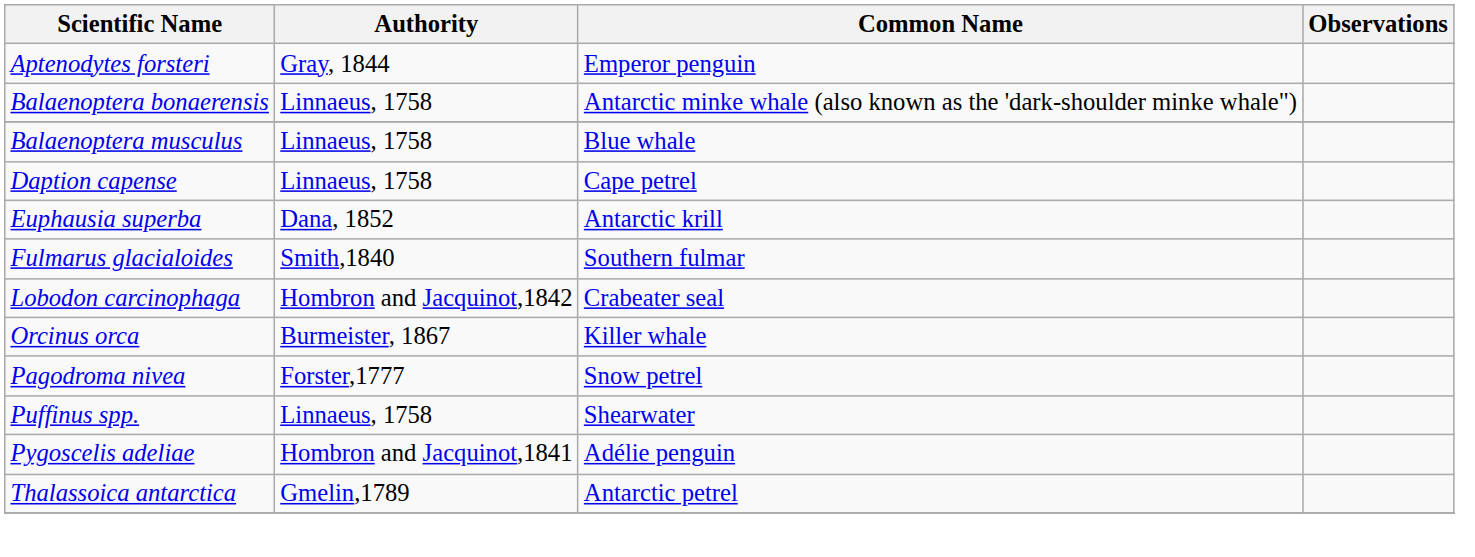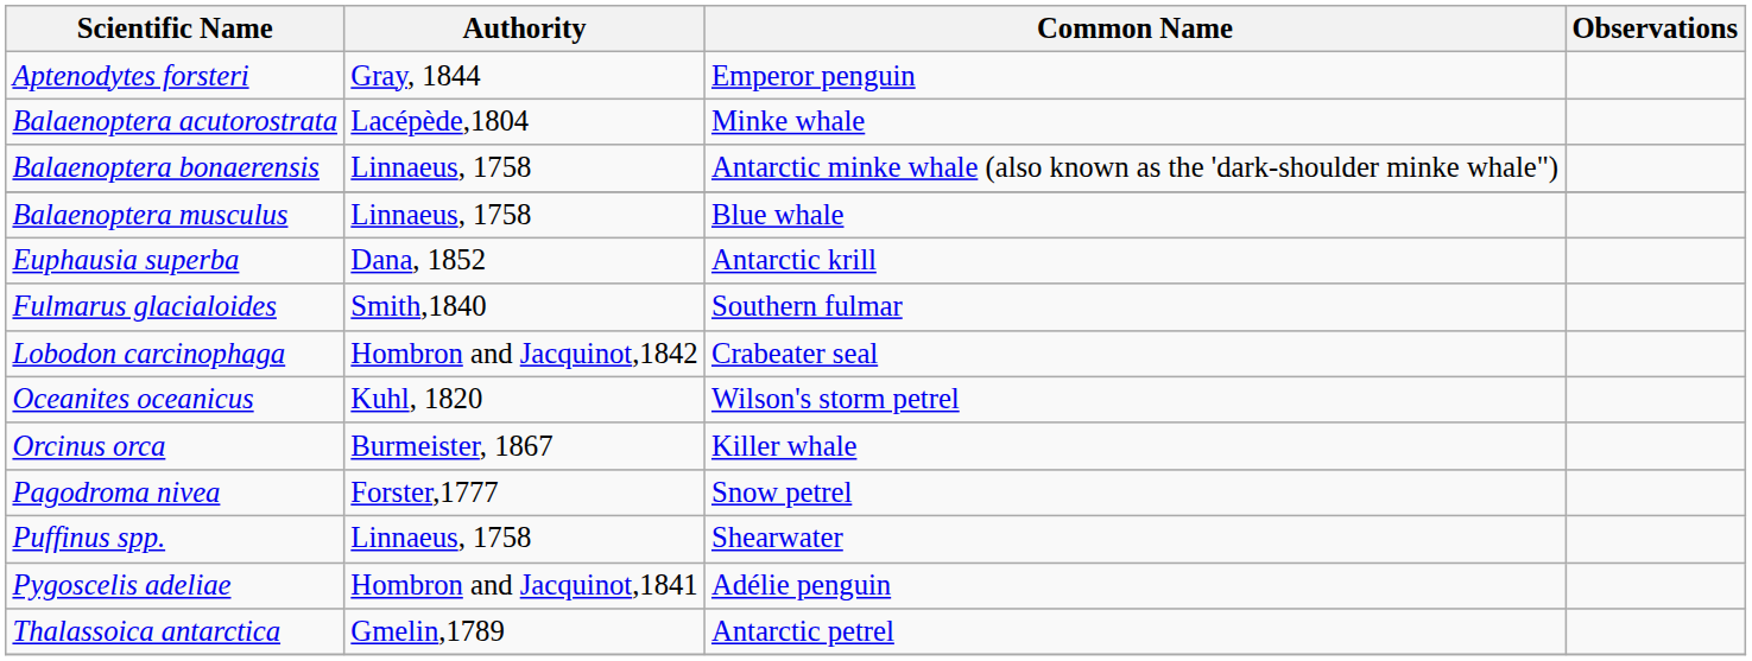+ row: Balaenoptera acutorostrata | Lacépède,1804 | Minke whale
- row: Daption capense | Linnaeus, 1758 | Cape petrel
+ row: Oceanites oceanicus | Kuhl, 1820 | Wilson's storm petrel
